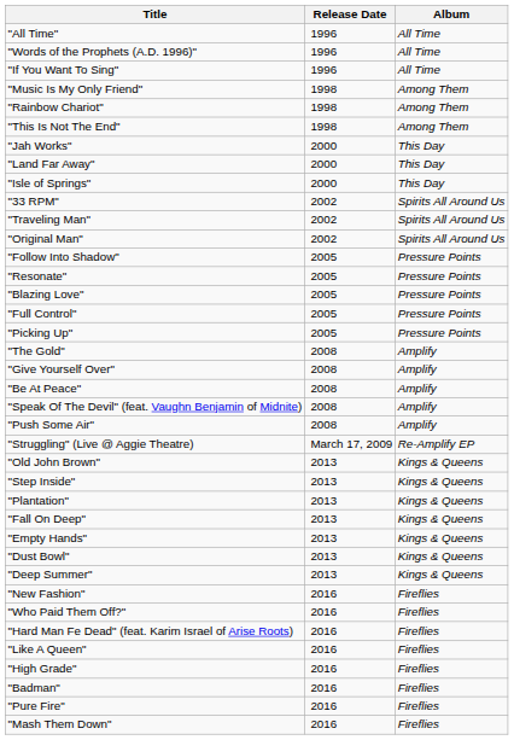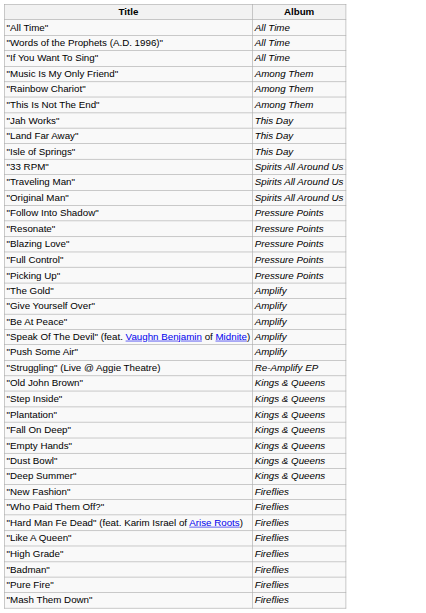- column: Release Date | 1996 | 1996 | 1996 | 1998 | 1998 | 1998 | 2000 | 2000 | 2000 | 2002 | 2002 | 2002 | 2005 | 2005 | 2005 | 2005 | 2005 | 2008 | 2008 | 2008 | 2008 | 2008 | March 17, 2009 | 2013 | 2013 | 2013 | 2013 | 2013 | 2013 | 2013 | 2016 | 2016 | 2016 | 2016 | 2016 | 2016 | 2016 | 2016
